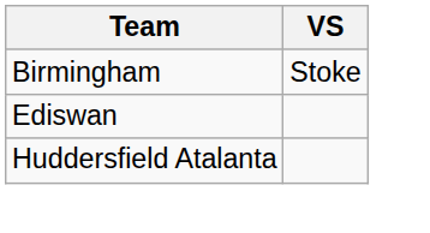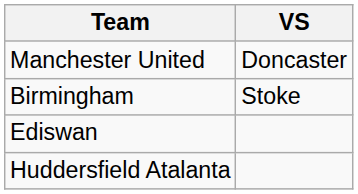+ row: Manchester United | Doncaster
